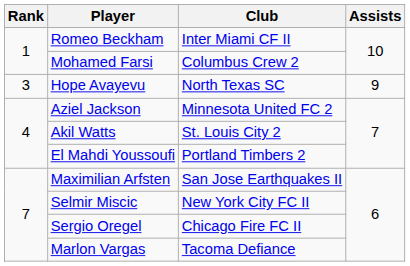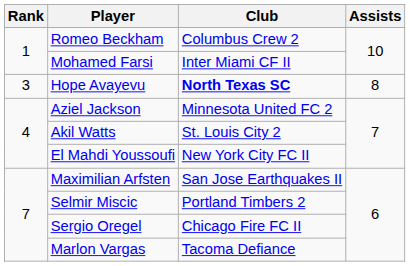Romeo Beckham | Club: Inter Miami CF II -> Columbus Crew 2
Mohamed Farsi | Club: Columbus Crew 2 -> Inter Miami CF II
Hope Avayevu | Club: normal -> bold
Hope Avayevu | Assists: 9 -> 8
El Mahdi Youssoufi | Club: Portland Timbers 2 -> New York City FC II
Selmir Miscic | Club: New York City FC II -> Portland Timbers 2
